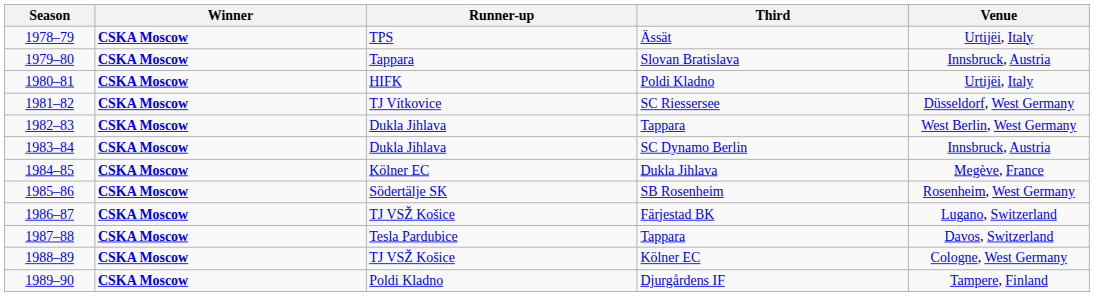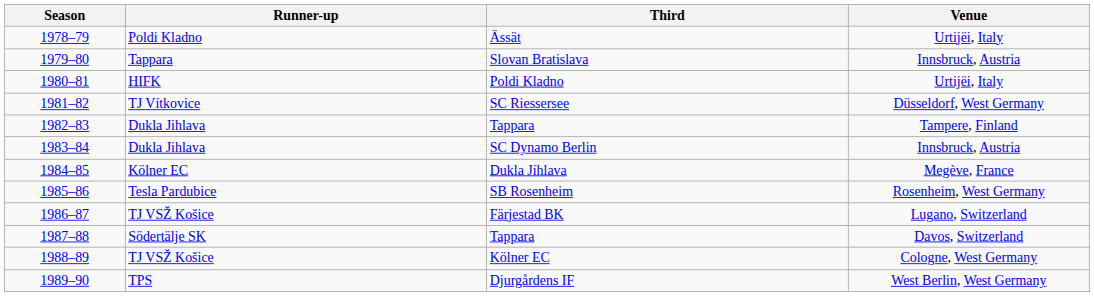- column: Winner | CSKA Moscow | CSKA Moscow | CSKA Moscow | CSKA Moscow | CSKA Moscow | CSKA Moscow | CSKA Moscow | CSKA Moscow | CSKA Moscow | CSKA Moscow | CSKA Moscow | CSKA Moscow
Ässät | Runner-up: TPS -> Poldi Kladno
1982–83 / Tappara | Venue: West Berlin, West Germany -> Tampere, Finland
SB Rosenheim | Runner-up: Södertälje SK -> Tesla Pardubice
1987–88 / Tappara | Runner-up: Tesla Pardubice -> Södertälje SK
Djurgårdens IF | Runner-up: Poldi Kladno -> TPS
Djurgårdens IF | Venue: Tampere, Finland -> West Berlin, West Germany
